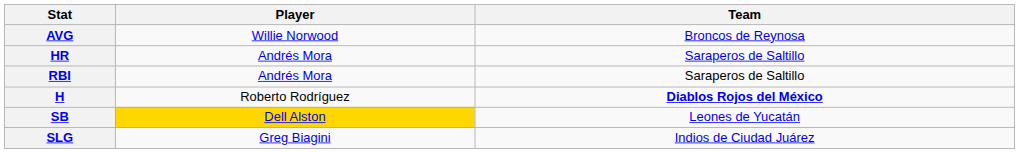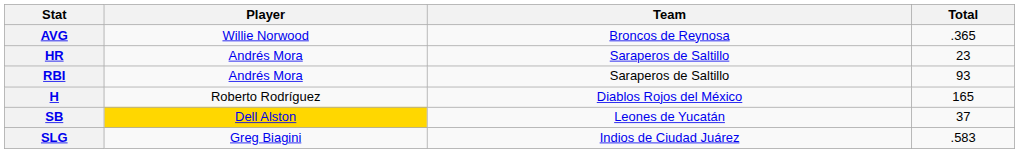+ column: Total | .365 | 23 | 93 | 165 | 37 | .583
H | Team: bold -> normal
